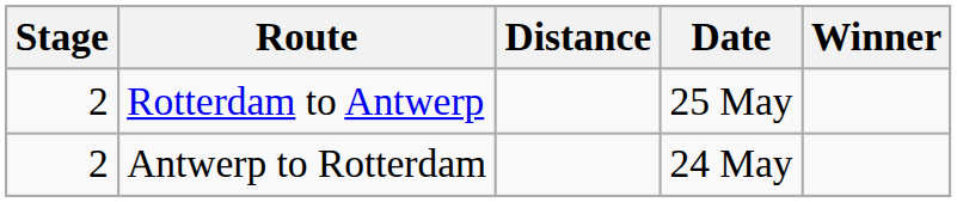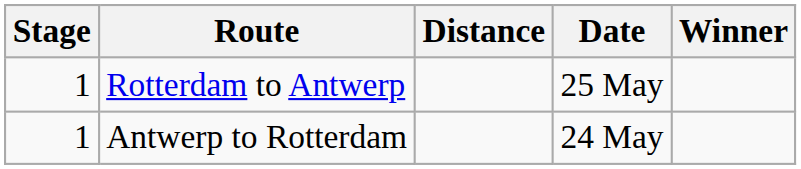Rotterdam to Antwerp | Stage: 2 -> 1
Antwerp to Rotterdam | Stage: 2 -> 1
